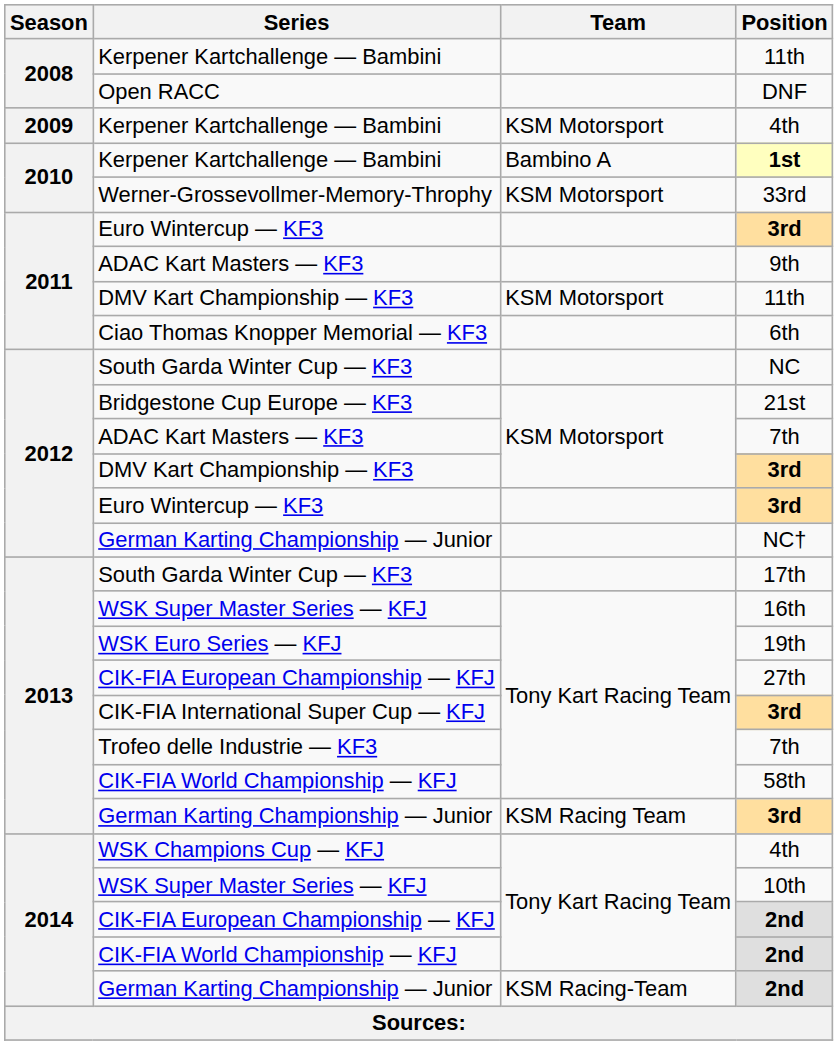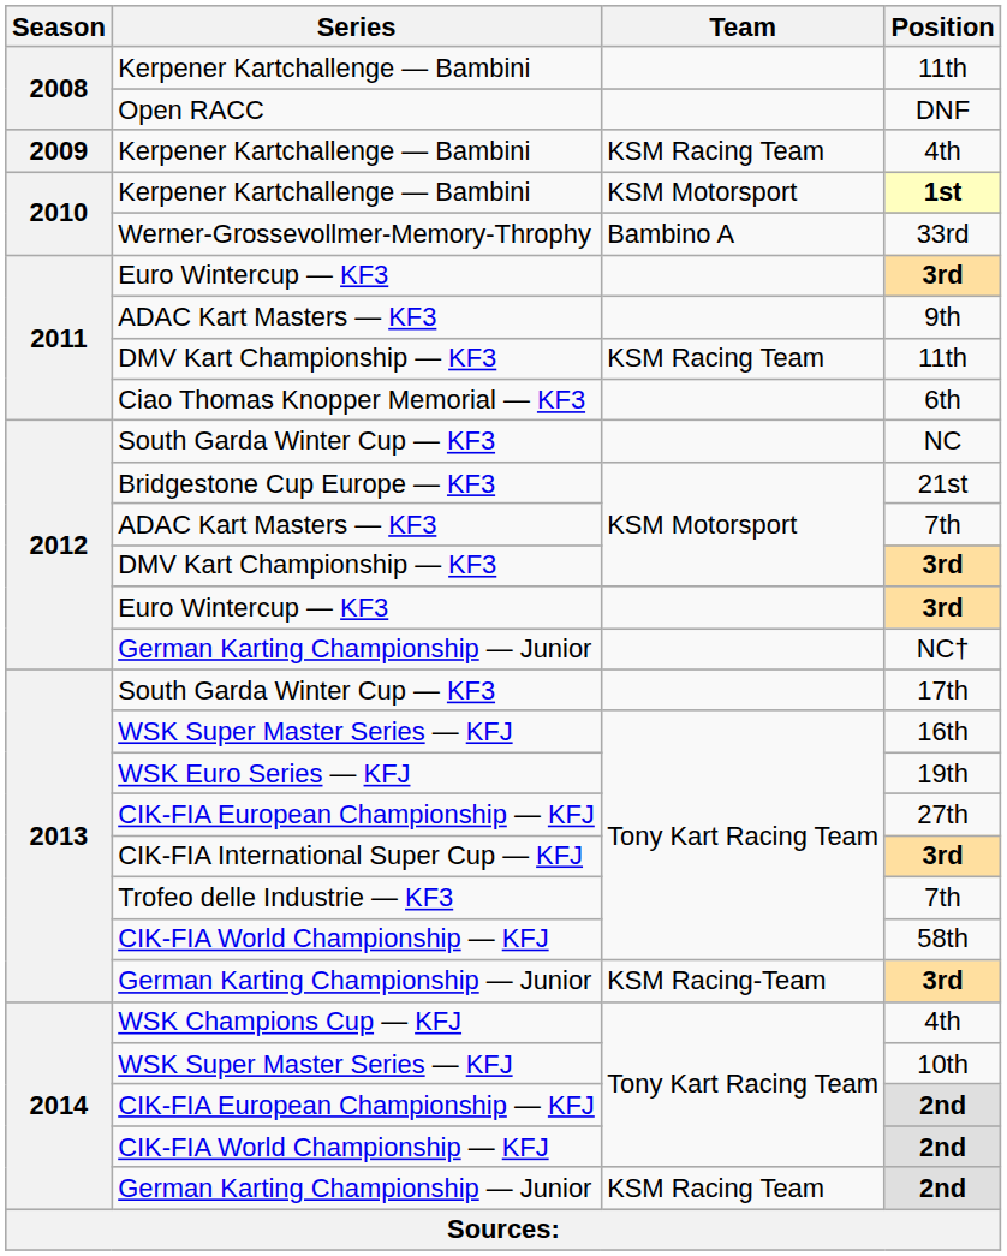Kerpener Kartchallenge — Bambini / 4th | Team: KSM Motorsport -> KSM Racing Team
1st | Team: Bambino A -> KSM Motorsport
33rd | Team: KSM Motorsport -> Bambino A
DMV Kart Championship — KF3 / 11th | Team: KSM Motorsport -> KSM Racing Team
German Karting Championship — Junior / 3rd | Team: KSM Racing Team -> KSM Racing-Team
German Karting Championship — Junior / 2nd | Team: KSM Racing-Team -> KSM Racing Team
